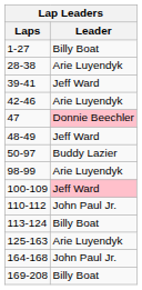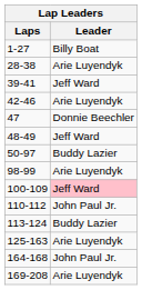47 | Leader: pink background -> no background
113-124 | Leader: Billy Boat -> Buddy Lazier
169-208 | Leader: Billy Boat -> Arie Luyendyk
